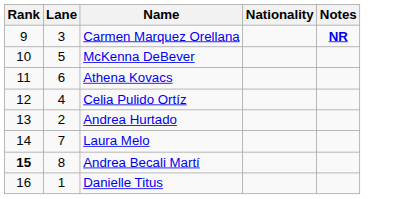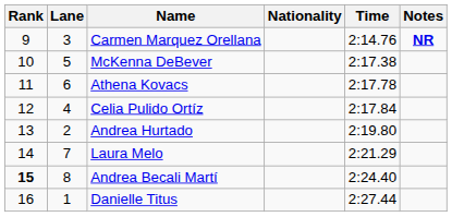+ column: Time | 2:14.76 | 2:17.38 | 2:17.78 | 2:17.84 | 2:19.80 | 2:21.29 | 2:24.40 | 2:27.44
